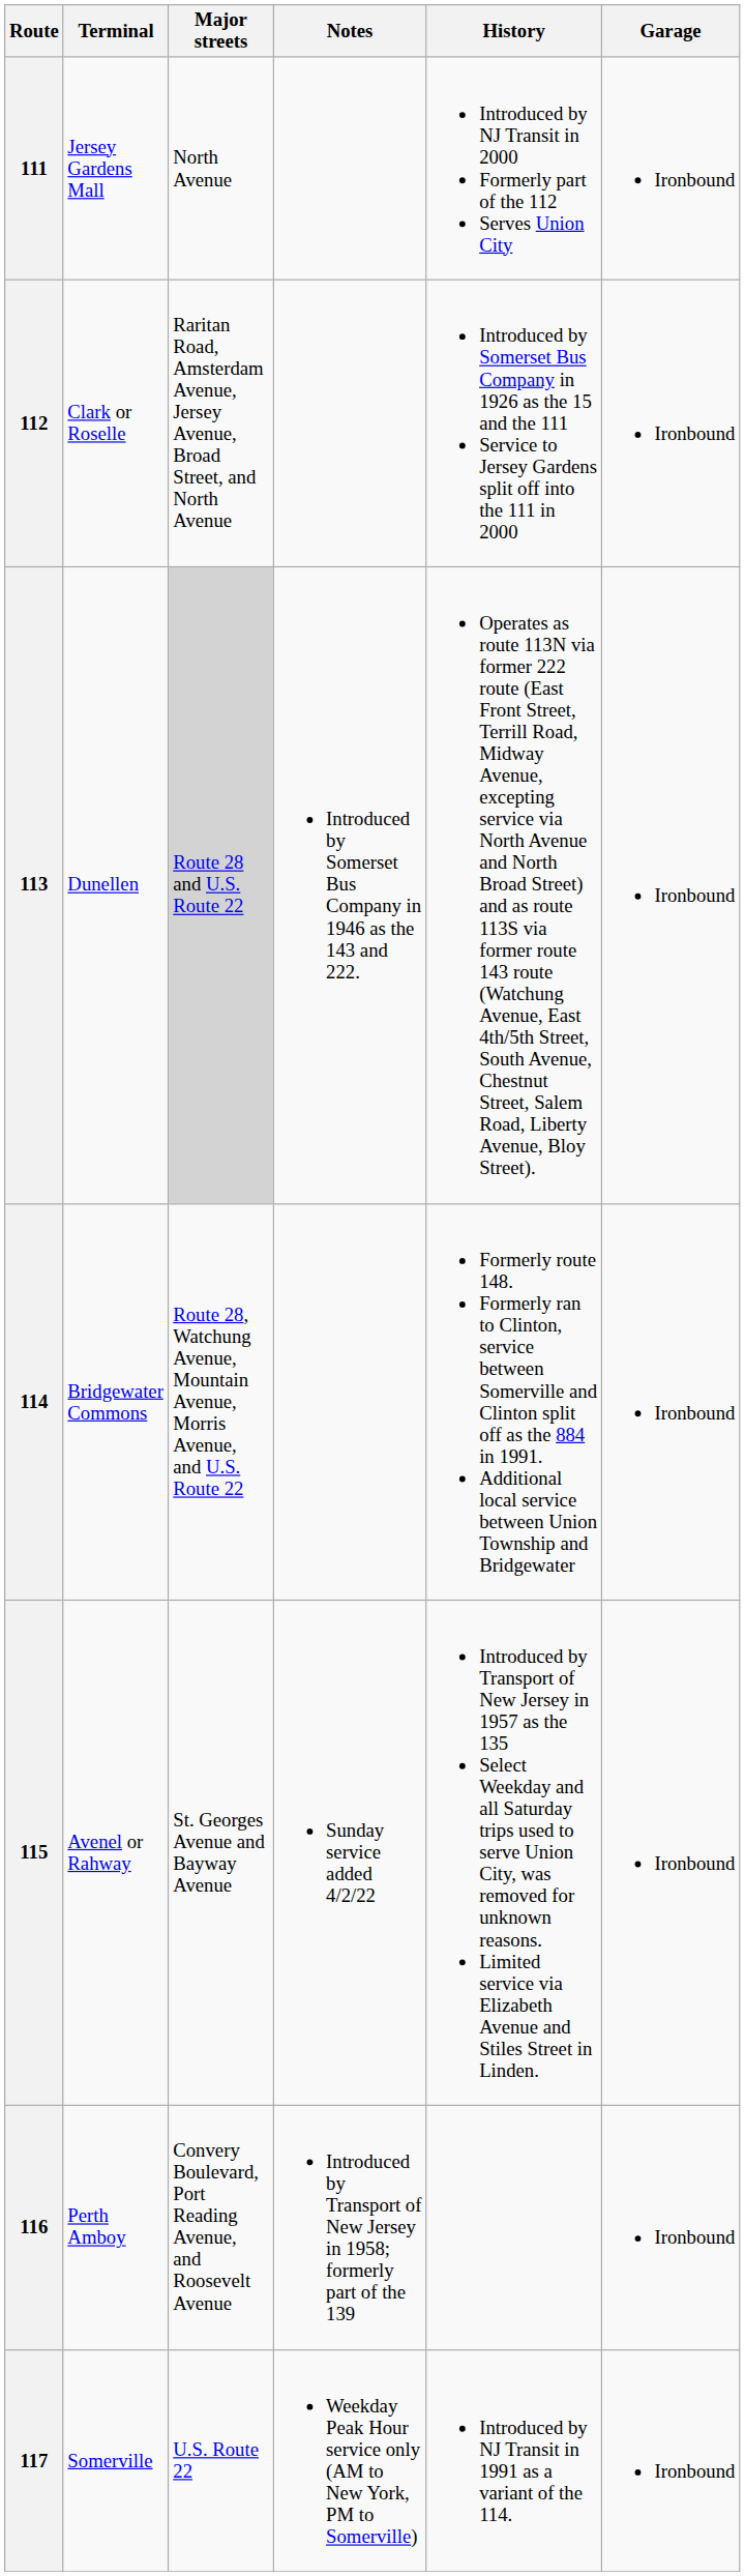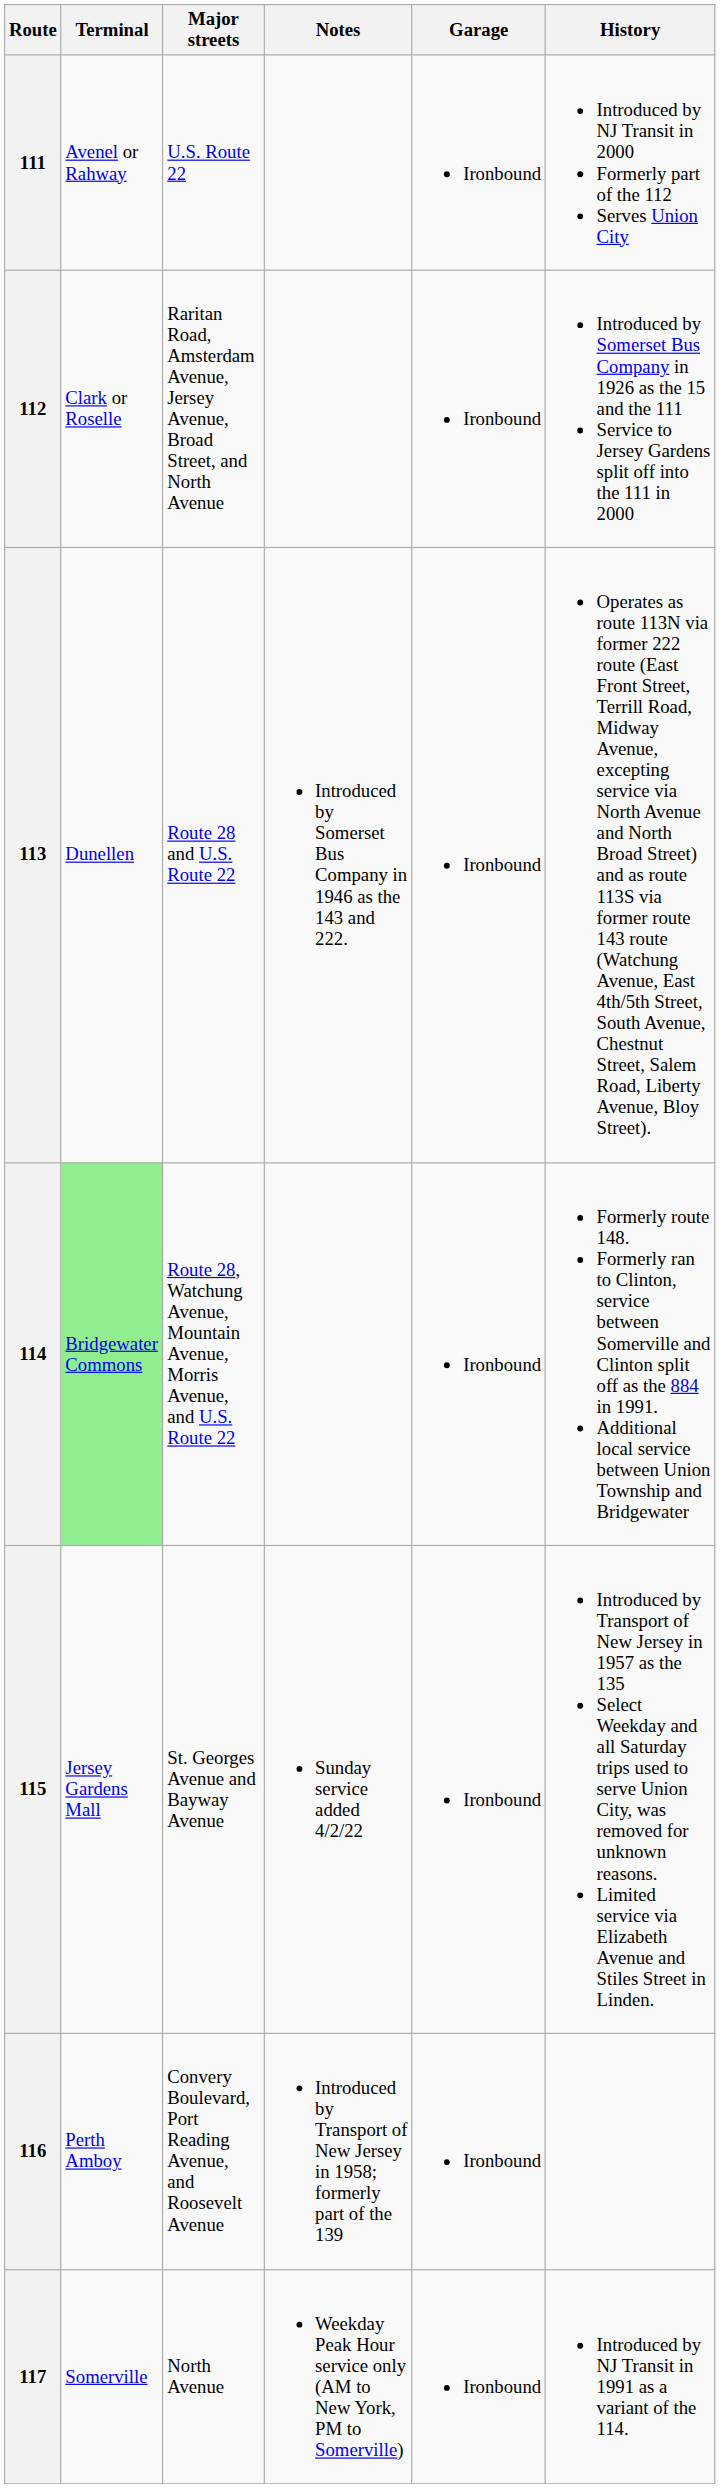columns swapped: History <-> Garage
111 | Terminal: Jersey Gardens Mall -> Avenel or Rahway
111 | Major streets: North Avenue -> U.S. Route 22
113 | Major streets: lightgrey background -> no background
114 | Terminal: no background -> lightgreen background
115 | Terminal: Avenel or Rahway -> Jersey Gardens Mall
117 | Major streets: U.S. Route 22 -> North Avenue
